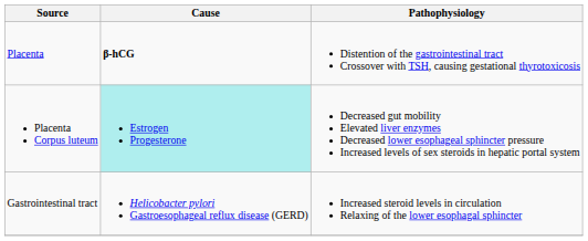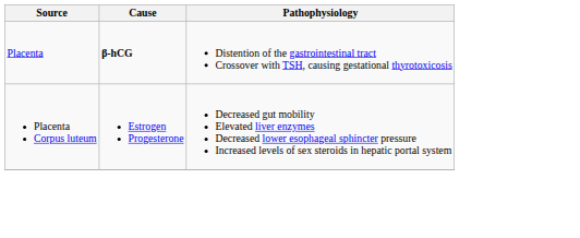Placenta Corpus luteum | Cause: paleturquoise background -> no background
- row: Gastrointestinal tract | Helicobacter pylori Gastroesophageal reflux disease (GERD) | Increased steroid levels in circulation Relaxing of the lower esophagal sphincter
